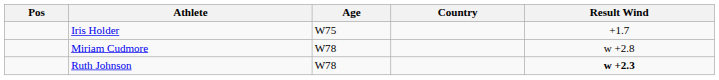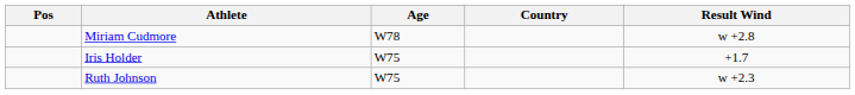rows swapped: Miriam Cudmore <-> Iris Holder
Ruth Johnson | Age: W78 -> W75
Ruth Johnson | Result Wind: bold -> normal
